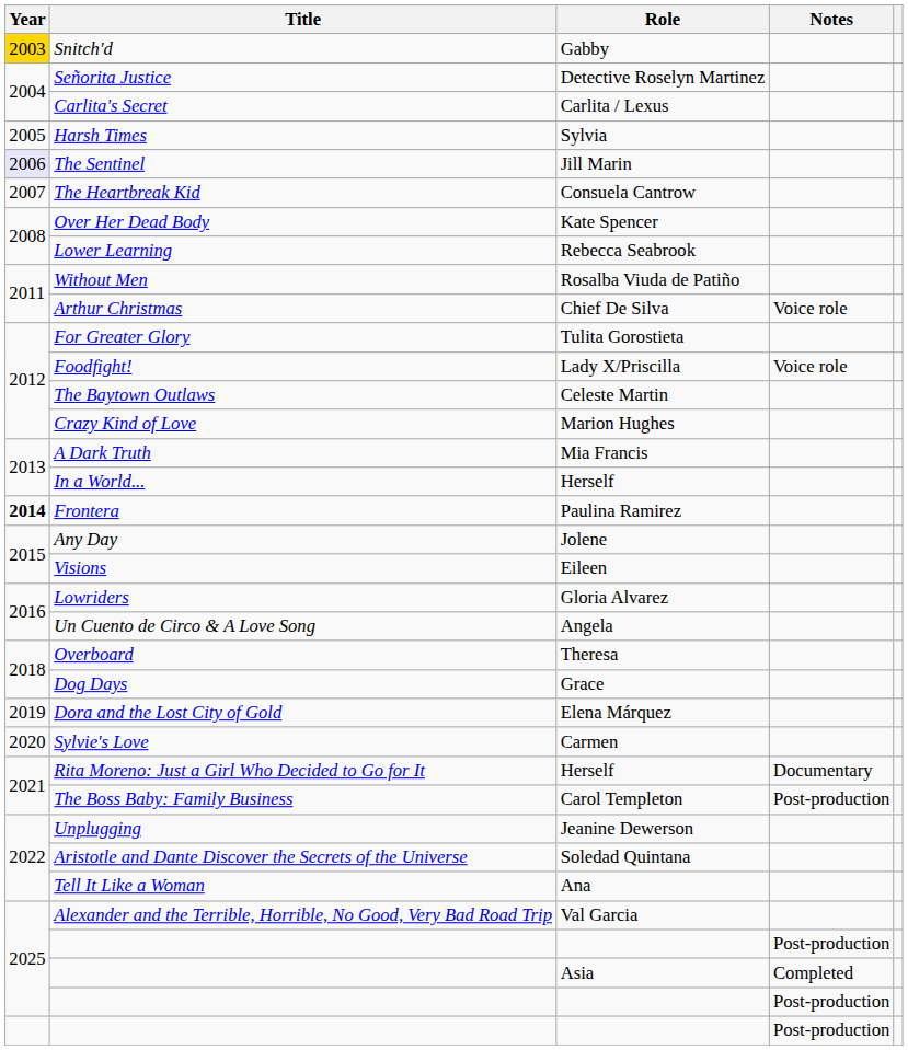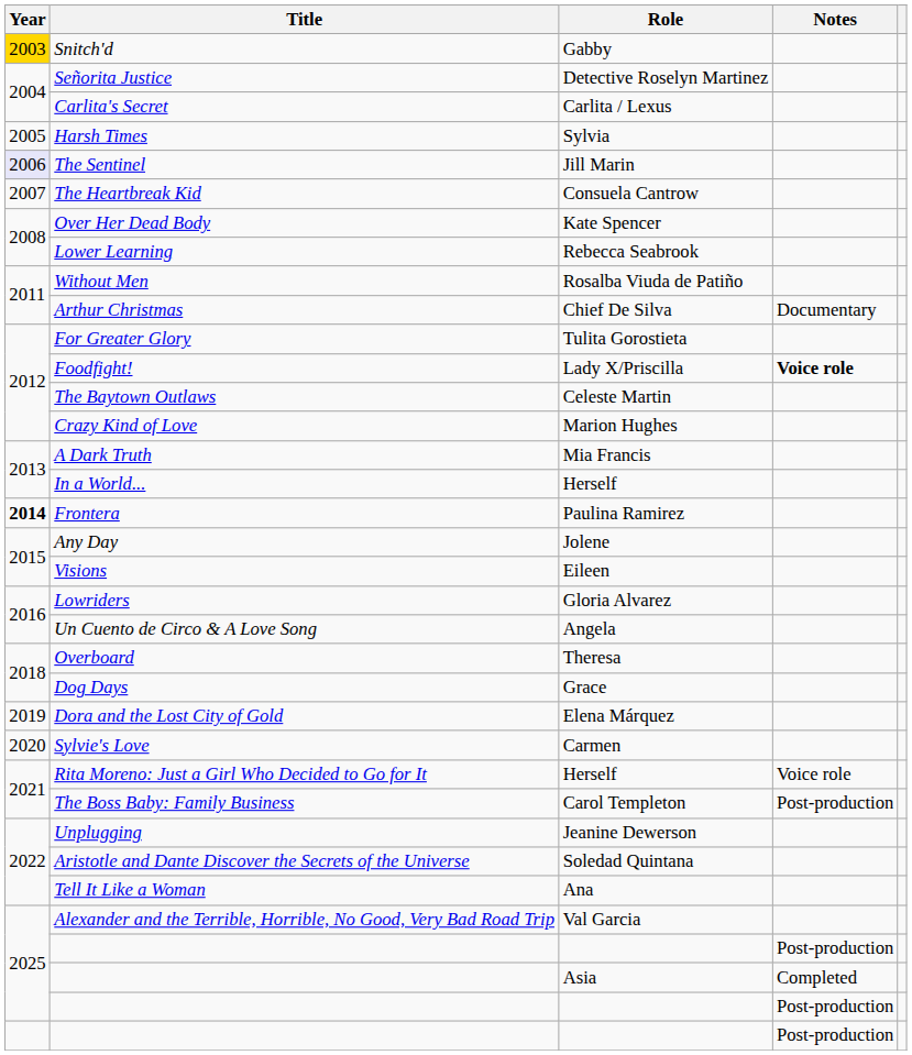Arthur Christmas | Notes: Voice role -> Documentary
Foodfight! | Notes: normal -> bold
Rita Moreno: Just a Girl Who Decided to Go for It | Notes: Documentary -> Voice role
